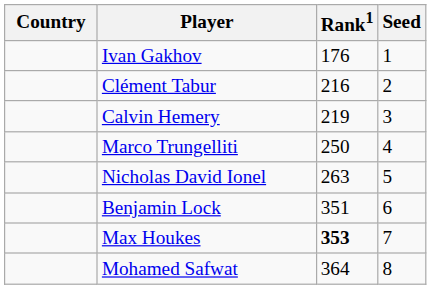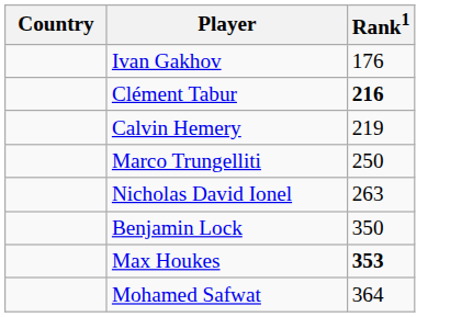- column: Seed | 1 | 2 | 3 | 4 | 5 | 6 | 7 | 8
Clément Tabur | Rank1: normal -> bold
Benjamin Lock | Rank1: 351 -> 350
